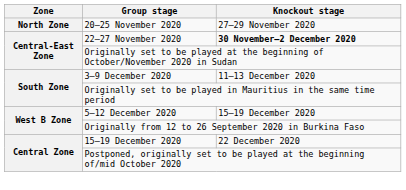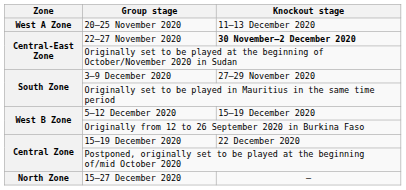20–25 November 2020 | Zone: North Zone -> West A Zone
20–25 November 2020 | Knockout stage: 27–29 November 2020 -> 11–13 December 2020
3–9 December 2020 | Knockout stage: 11–13 December 2020 -> 27–29 November 2020
+ row: North Zone | 15–27 December 2020 | —
